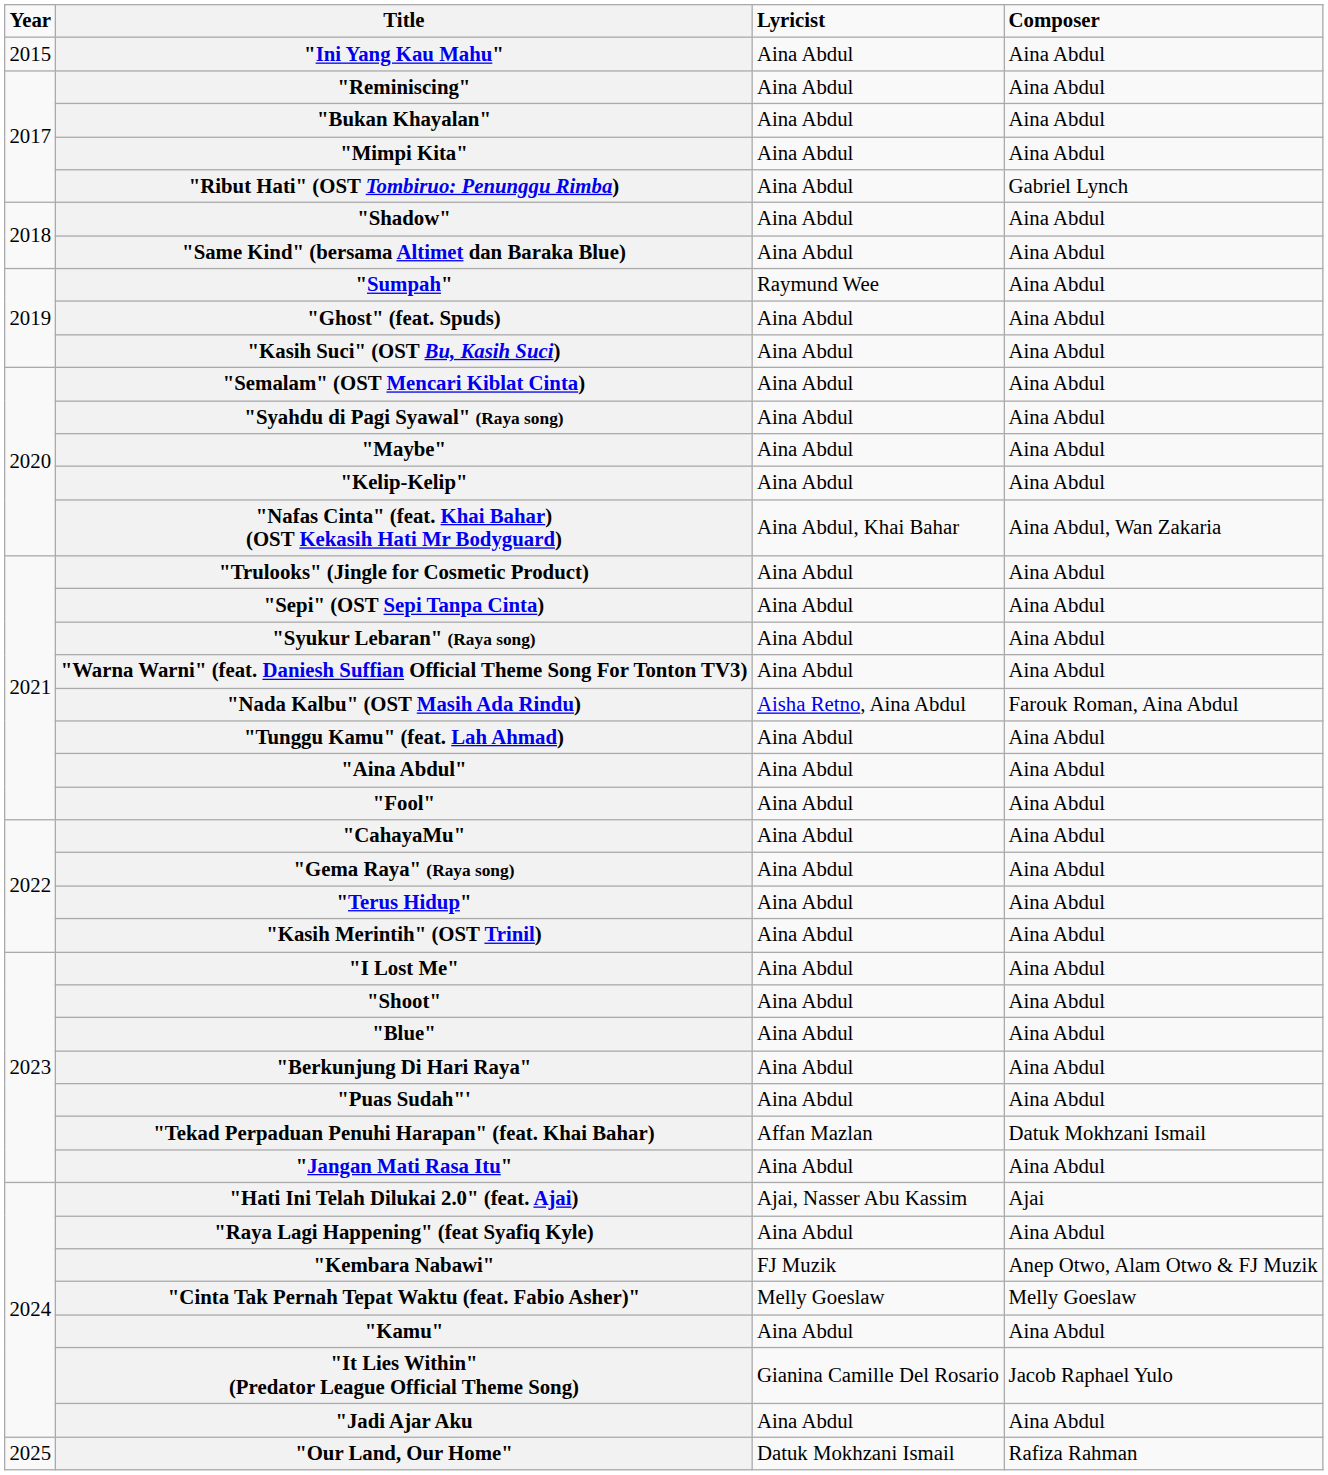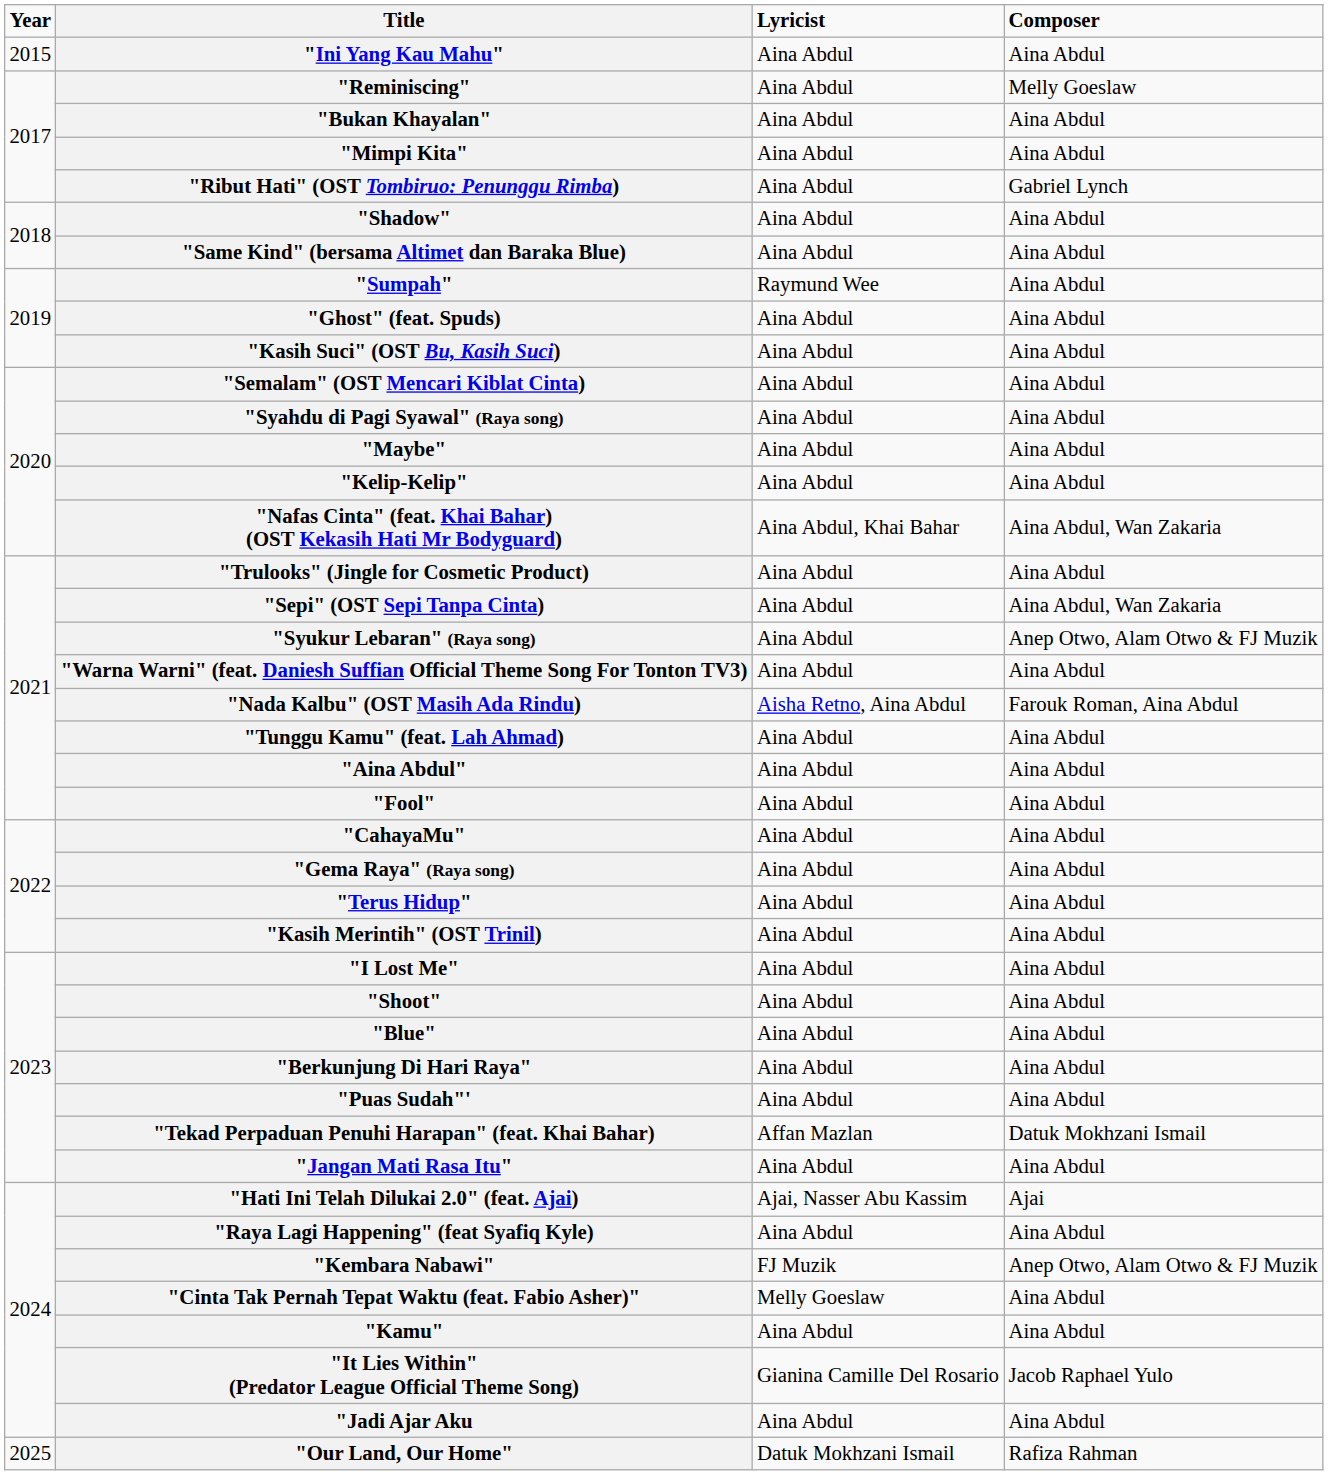"Reminiscing" | Composer: Aina Abdul -> Melly Goeslaw
"Sepi" (OST Sepi Tanpa Cinta) | Composer: Aina Abdul -> Aina Abdul, Wan Zakaria
"Syukur Lebaran" (Raya song) | Composer: Aina Abdul -> Anep Otwo, Alam Otwo & FJ Muzik
"Cinta Tak Pernah Tepat Waktu (feat. Fabio Asher)" | Composer: Melly Goeslaw -> Aina Abdul
